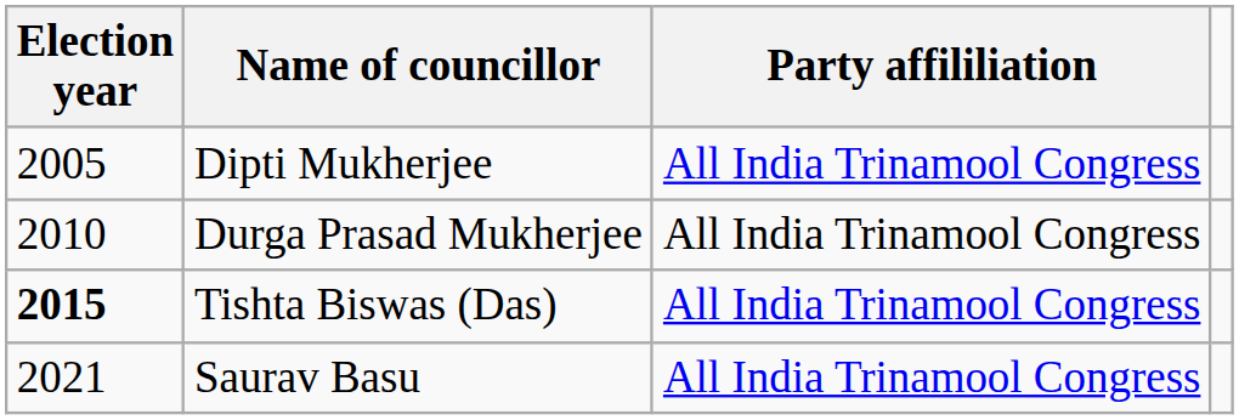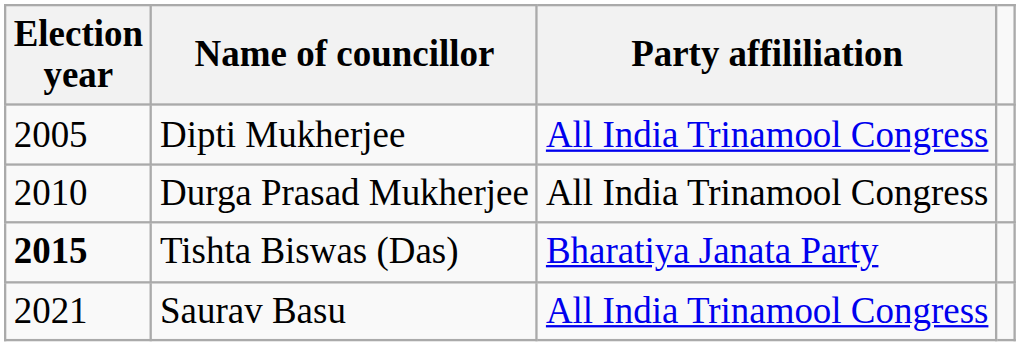Tishta Biswas (Das) | Party affililiation: All India Trinamool Congress -> Bharatiya Janata Party
